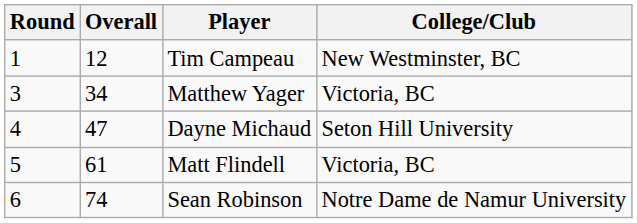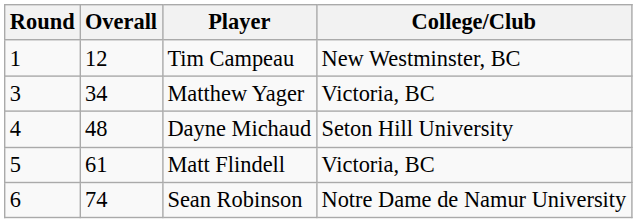Dayne Michaud | Overall: 47 -> 48
